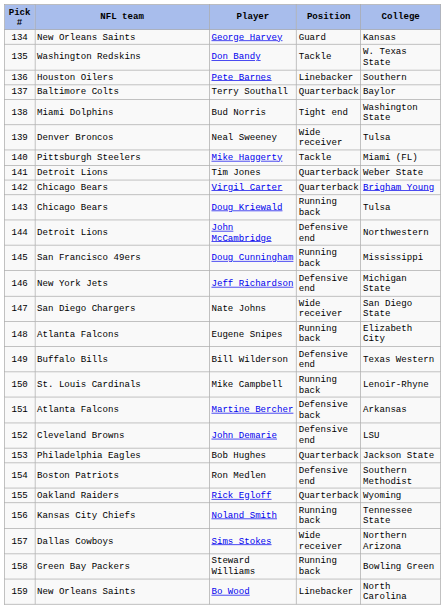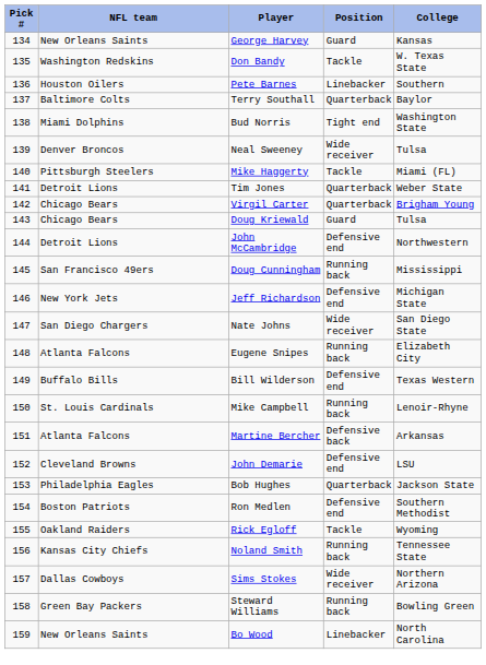Doug Kriewald | Position: Running back -> Guard
Rick Egloff | Position: Quarterback -> Tackle
